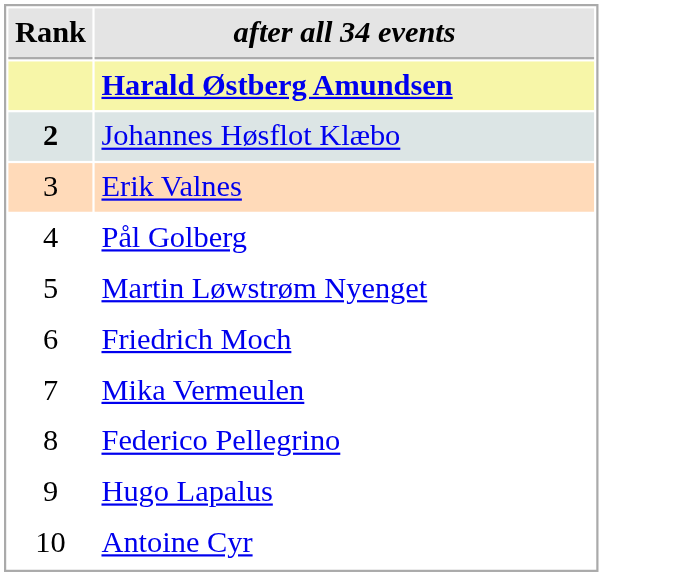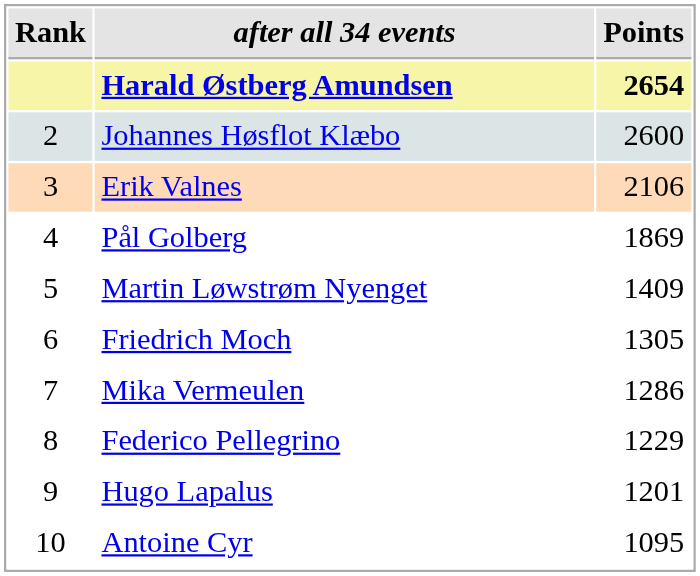+ column: Points | 2654 | 2600 | 2106 | 1869 | 1409 | 1305 | 1286 | 1229 | 1201 | 1095
Johannes Høsflot Klæbo | Rank: bold -> normal
